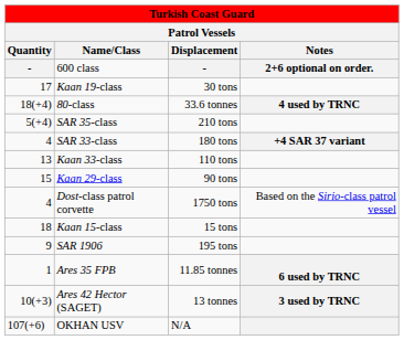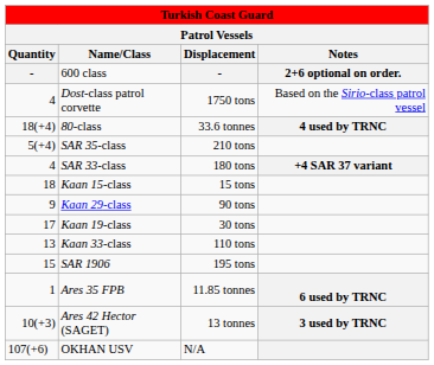rows swapped: Dost-class patrol corvette <-> Kaan 19-class
rows swapped: Kaan 33-class <-> Kaan 15-class
Kaan 29-class | column 1: 15 -> 9
SAR 1906 | column 1: 9 -> 15
